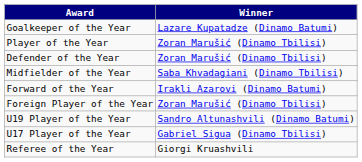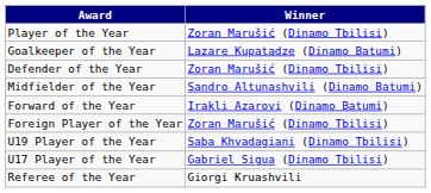rows swapped: Player of the Year <-> Goalkeeper of the Year
Midfielder of the Year | Winner: Saba Khvadagiani (Dinamo Tbilisi) -> Sandro Altunashvili (Dinamo Batumi)
U19 Player of the Year | Winner: Sandro Altunashvili (Dinamo Batumi) -> Saba Khvadagiani (Dinamo Tbilisi)
